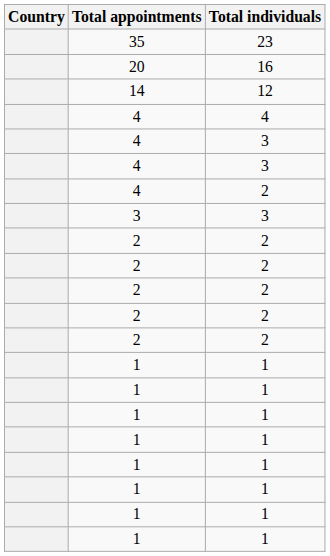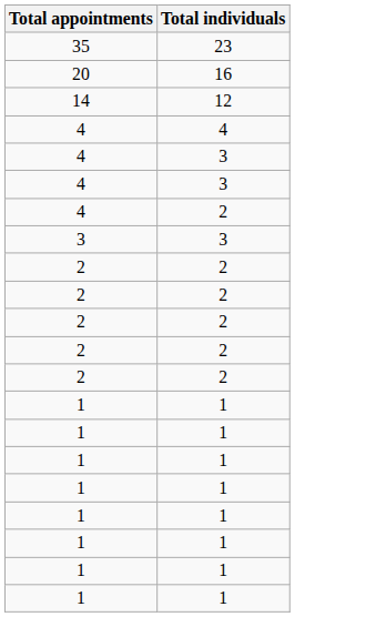- column: Country
